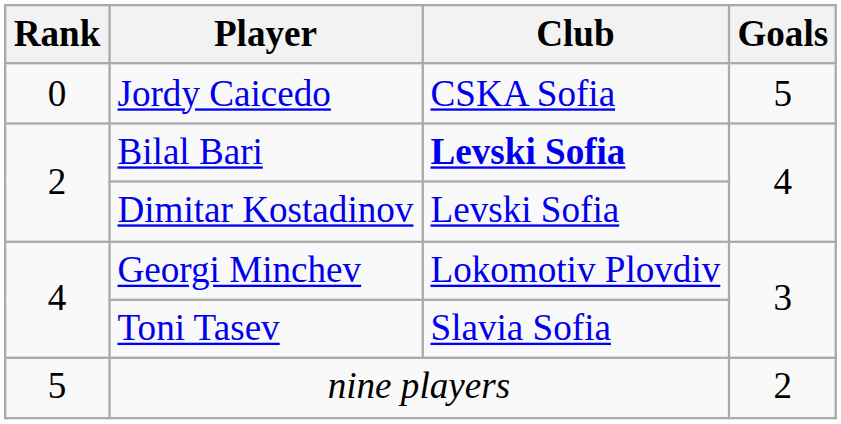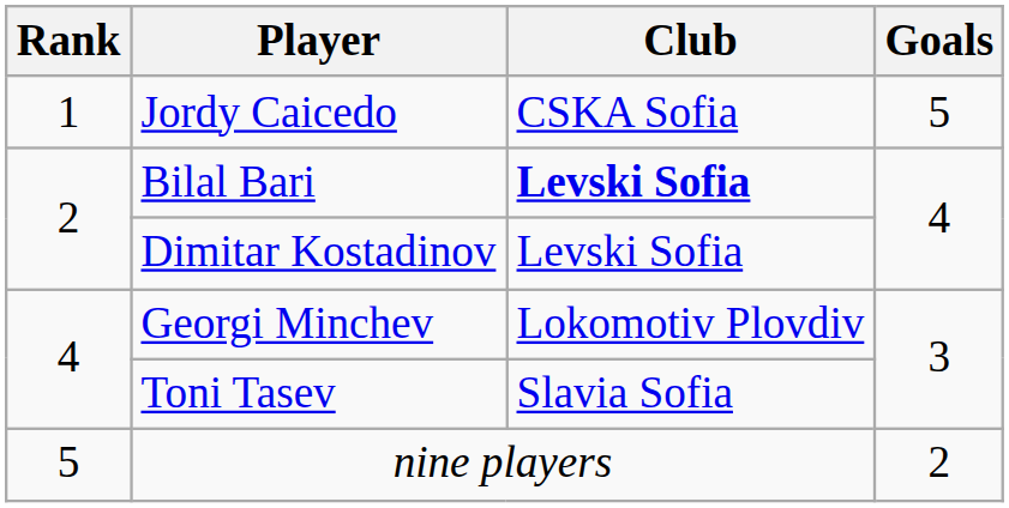Jordy Caicedo | Rank: 0 -> 1
